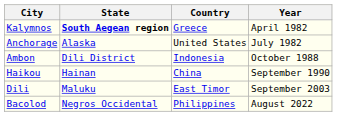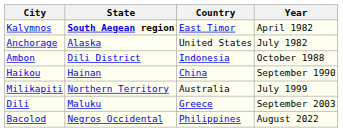Kalymnos | Country: Greece -> East Timor
+ row: Milikapiti | Northern Territory | Australia | July 1999
Dili | Country: East Timor -> Greece
